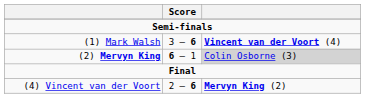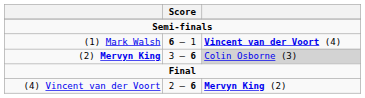(1) Mark Walsh | Score: 3 – 6 -> 6 – 1
(2) Mervyn King | Score: 6 – 1 -> 3 – 6
